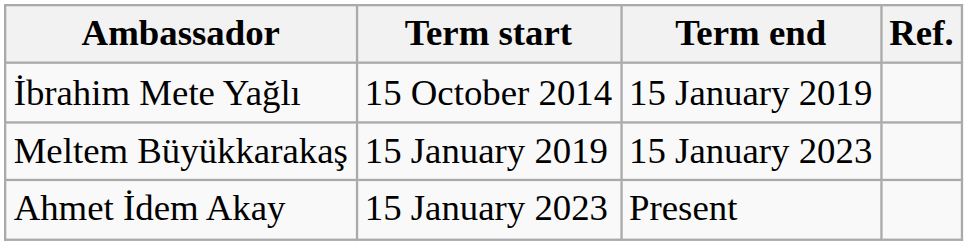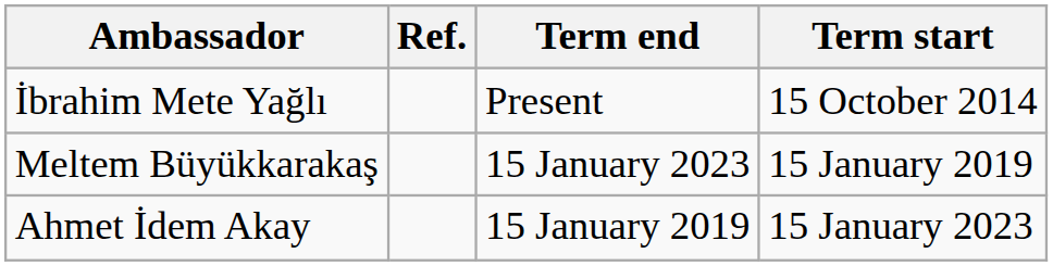columns swapped: Term start <-> Ref.
İbrahim Mete Yağlı | Term end: 15 January 2019 -> Present
Ahmet İdem Akay | Term end: Present -> 15 January 2019
